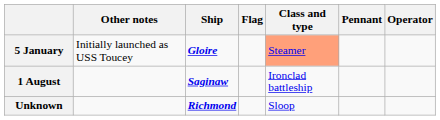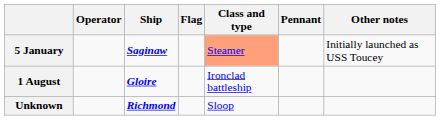columns swapped: Operator <-> Other notes
5 January | Ship: Gloire -> Saginaw
1 August | Ship: Saginaw -> Gloire
